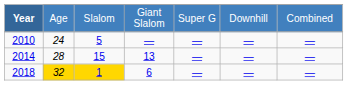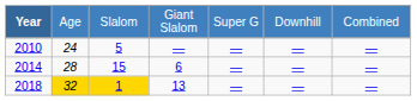2014 | column 4: 13 -> 6
2018 | column 4: 6 -> 13
